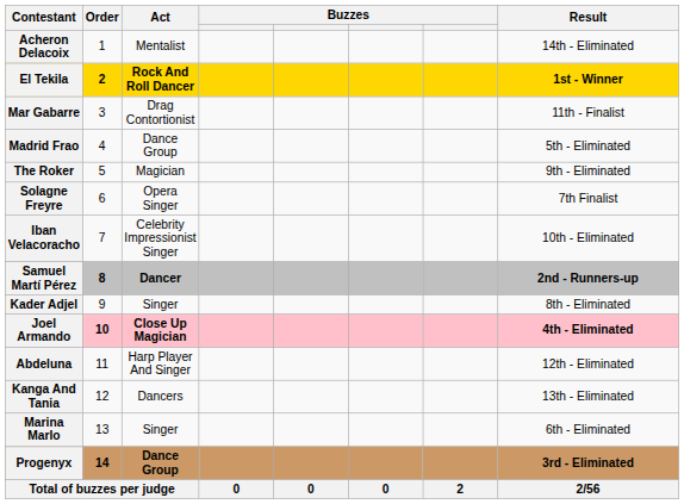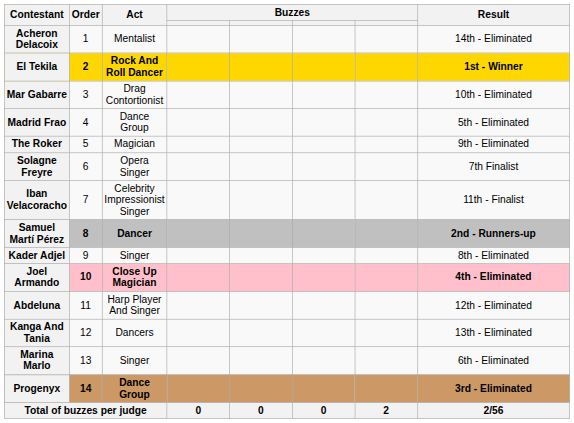Mar Gabarre | Result: 11th - Finalist -> 10th - Eliminated
Iban Velacoracho | Result: 10th - Eliminated -> 11th - Finalist
